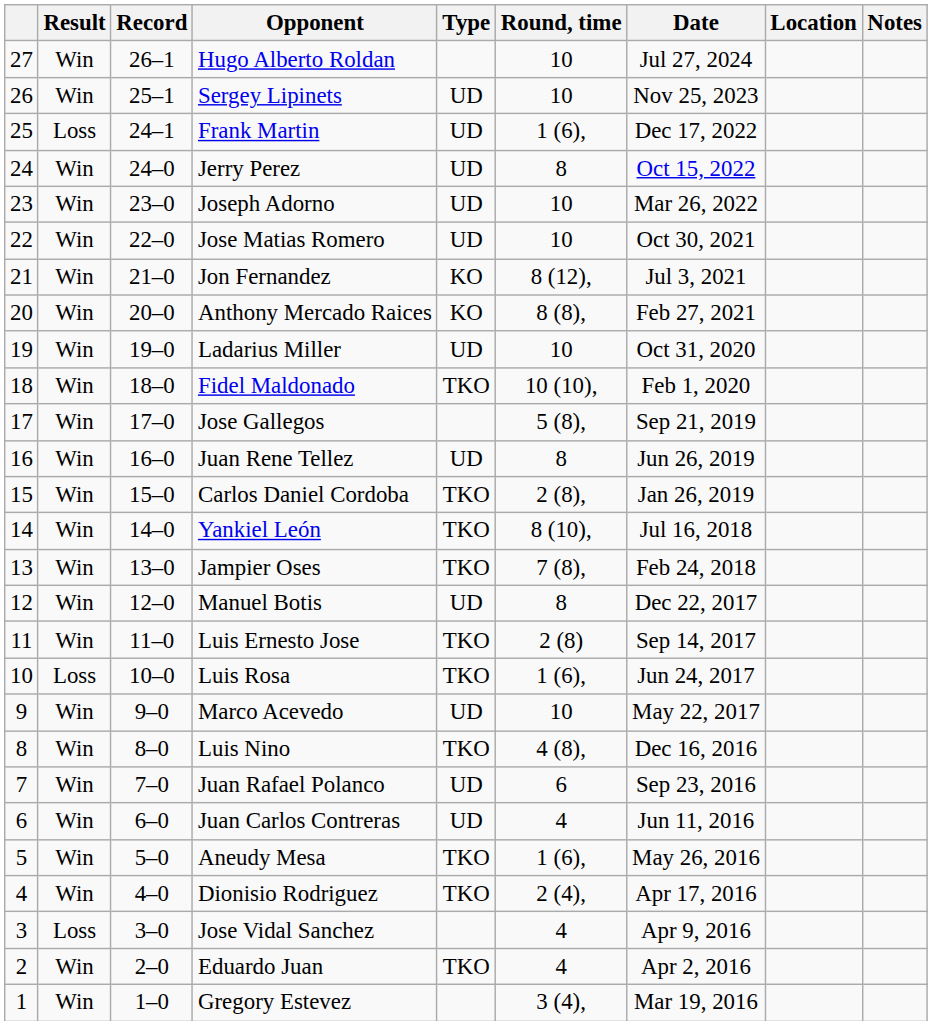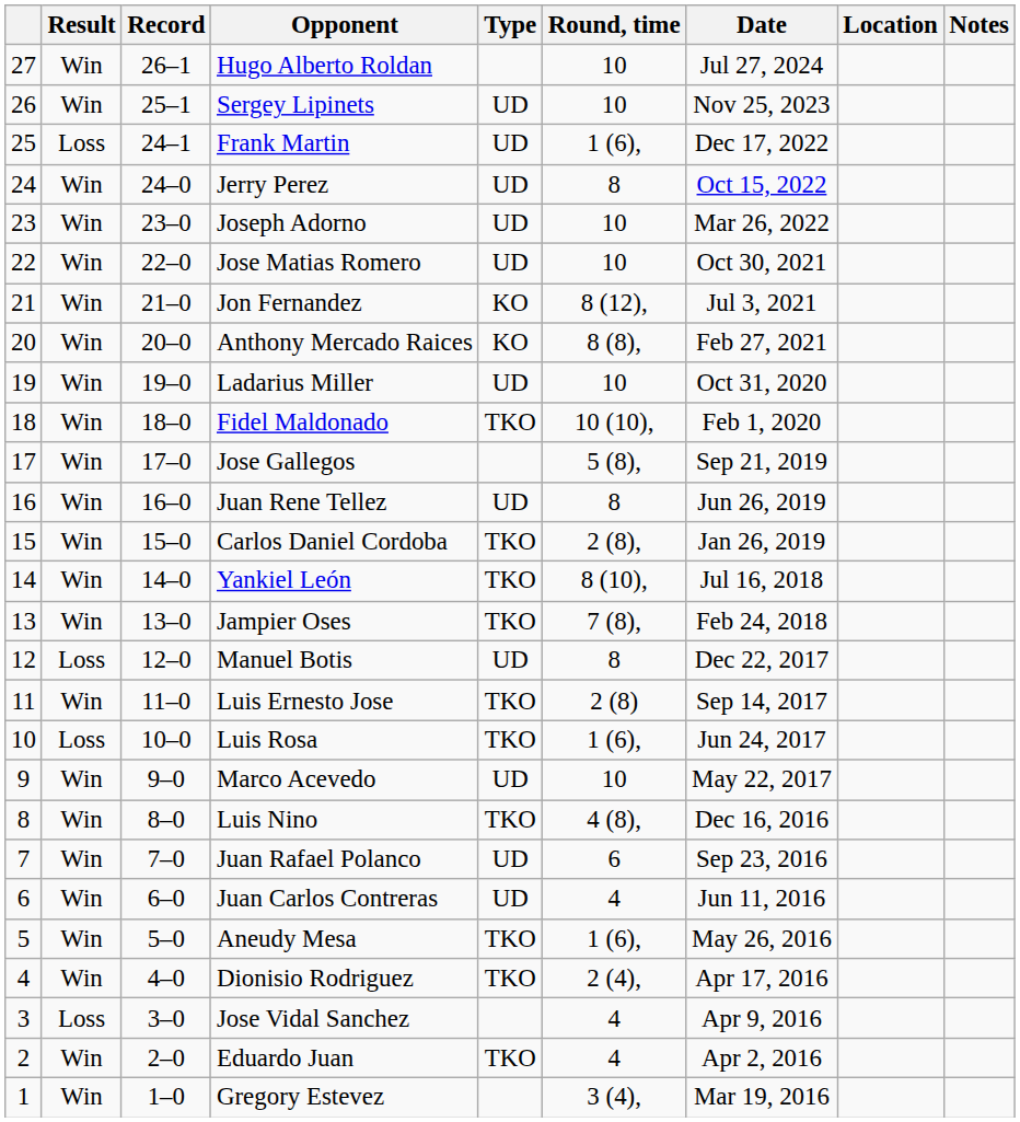Manuel Botis | Result: Win -> Loss
